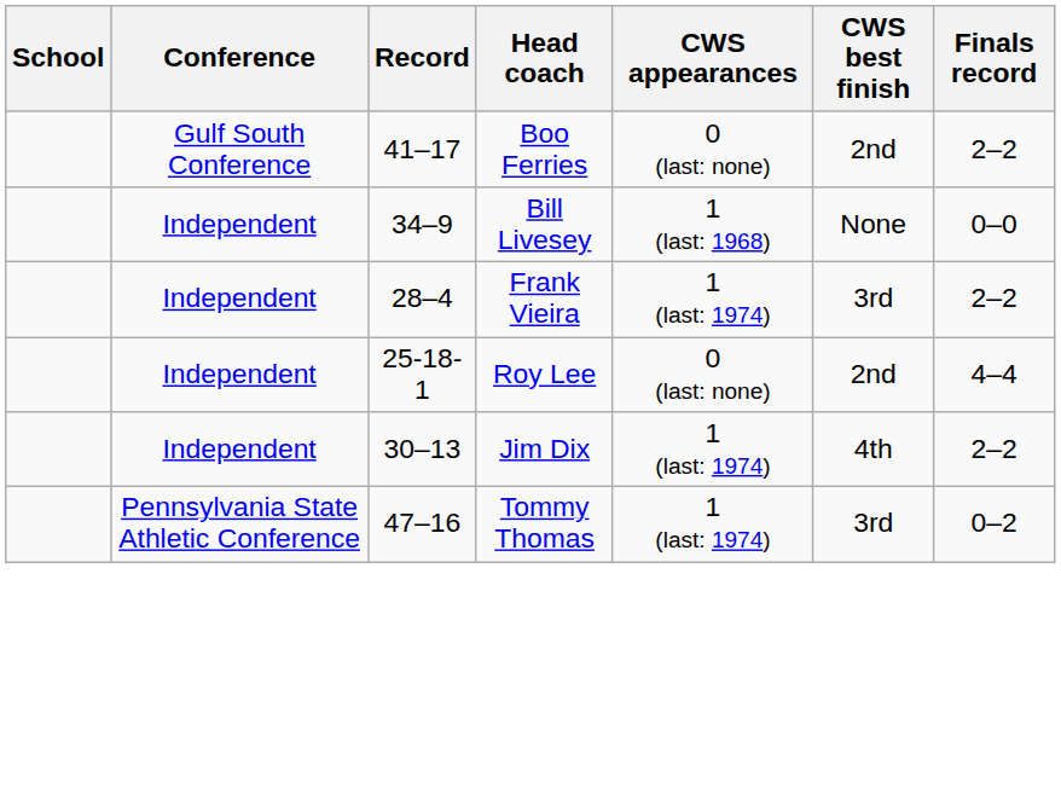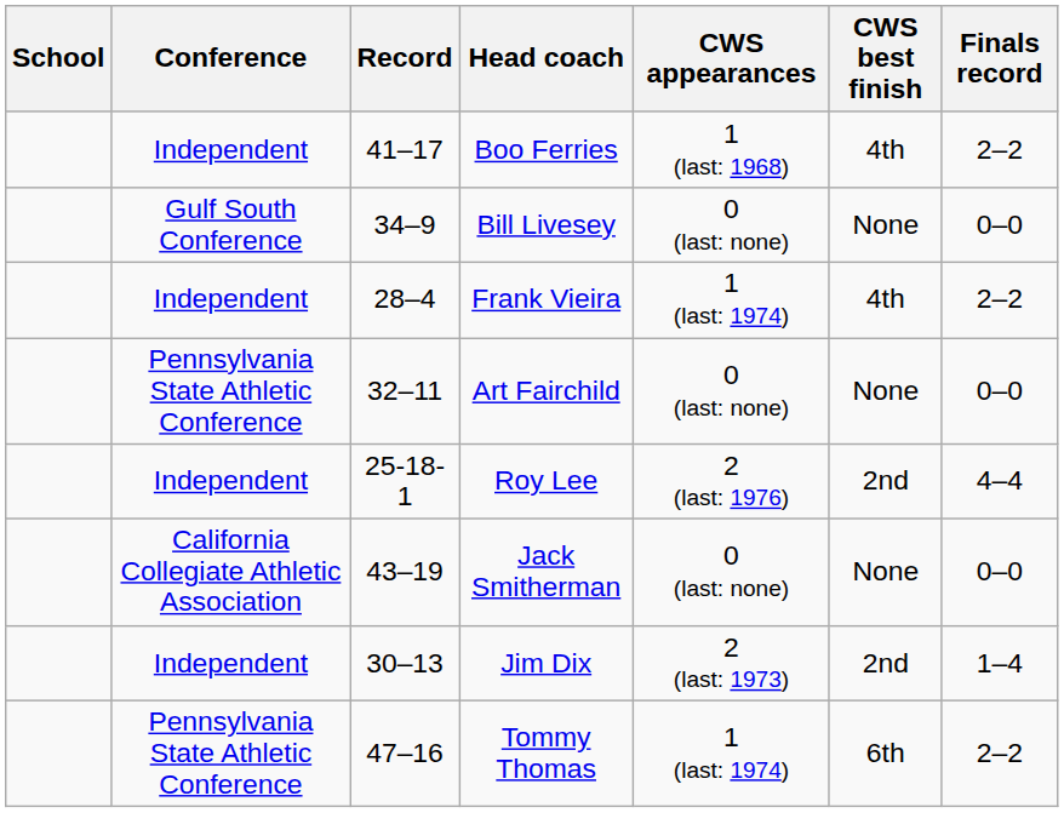Boo Ferries | Conference: Gulf South Conference -> Independent
Boo Ferries | CWS appearances: 0 (last: none) -> 1 (last: 1968)
Boo Ferries | CWS best finish: 2nd -> 4th
Bill Livesey | Conference: Independent -> Gulf South Conference
Bill Livesey | CWS appearances: 1 (last: 1968) -> 0 (last: none)
Frank Vieira | CWS best finish: 3rd -> 4th
+ row: Pennsylvania State Athletic Conference | 32–11 | Art Fairchild | 0 (last: none) | None | 0–0
Roy Lee | CWS appearances: 0 (last: none) -> 2 (last: 1976)
+ row: California Collegiate Athletic Association | 43–19 | Jack Smitherman | 0 (last: none) | None | 0–0
Jim Dix | CWS appearances: 1 (last: 1974) -> 2 (last: 1973)
Jim Dix | CWS best finish: 4th -> 2nd
Jim Dix | Finals record: 2–2 -> 1–4
Tommy Thomas | CWS best finish: 3rd -> 6th
Tommy Thomas | Finals record: 0–2 -> 2–2
